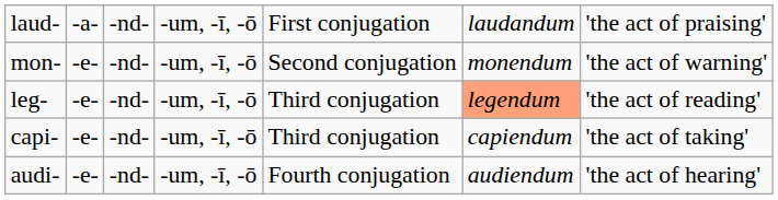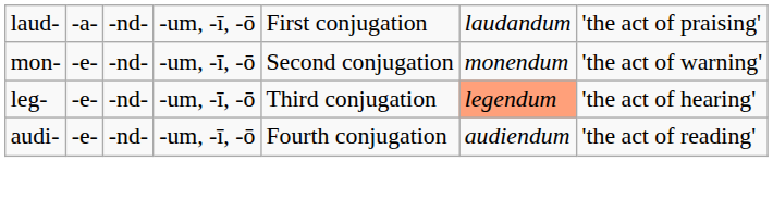leg- | column 7: 'the act of reading' -> 'the act of hearing'
- row: capi- | -e- | -nd- | -um, -ī, -ō | Third conjugation | capiendum | 'the act of taking'
audi- | column 7: 'the act of hearing' -> 'the act of reading'
